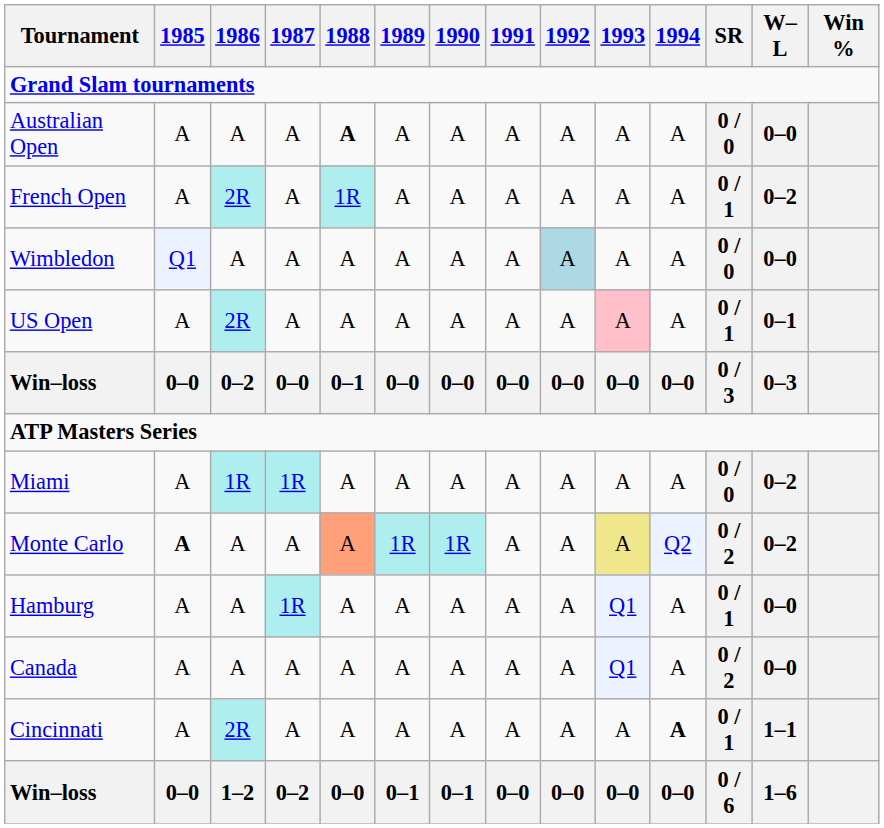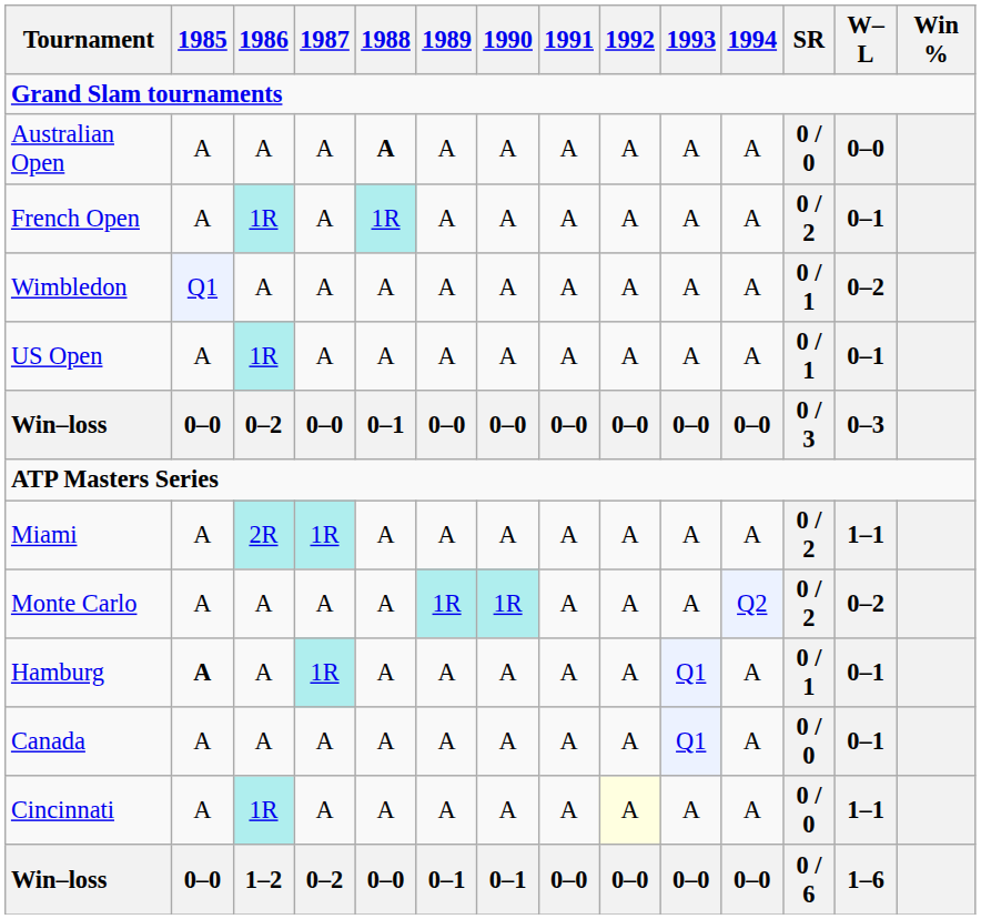French Open | 1986: 2R -> 1R
French Open | SR: 0 / 1 -> 0 / 2
French Open | W–L: 0–2 -> 0–1
Wimbledon | 1992: lightblue background -> no background
Wimbledon | SR: 0 / 0 -> 0 / 1
Wimbledon | W–L: 0–0 -> 0–2
US Open | 1986: 2R -> 1R
US Open | 1993: pink background -> no background
Miami | 1986: 1R -> 2R
Miami | SR: 0 / 0 -> 0 / 2
Miami | W–L: 0–2 -> 1–1
Monte Carlo | 1985: bold -> normal
Monte Carlo | 1988: lightsalmon background -> no background
Monte Carlo | 1993: khaki background -> no background
Hamburg | 1985: normal -> bold
Hamburg | W–L: 0–0 -> 0–1
Canada | SR: 0 / 2 -> 0 / 0
Canada | W–L: 0–0 -> 0–1
Cincinnati | 1986: 2R -> 1R
Cincinnati | 1992: no background -> lightyellow background
Cincinnati | 1994: bold -> normal
Cincinnati | SR: 0 / 1 -> 0 / 0
